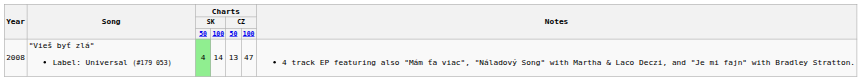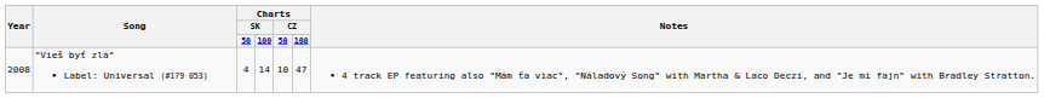"Vieš byť zlá" Label: Universal (#179 053) | Charts / SK / 50: lightgreen background -> no background
"Vieš byť zlá" Label: Universal (#179 053) | Charts / CZ / 50: 13 -> 10
